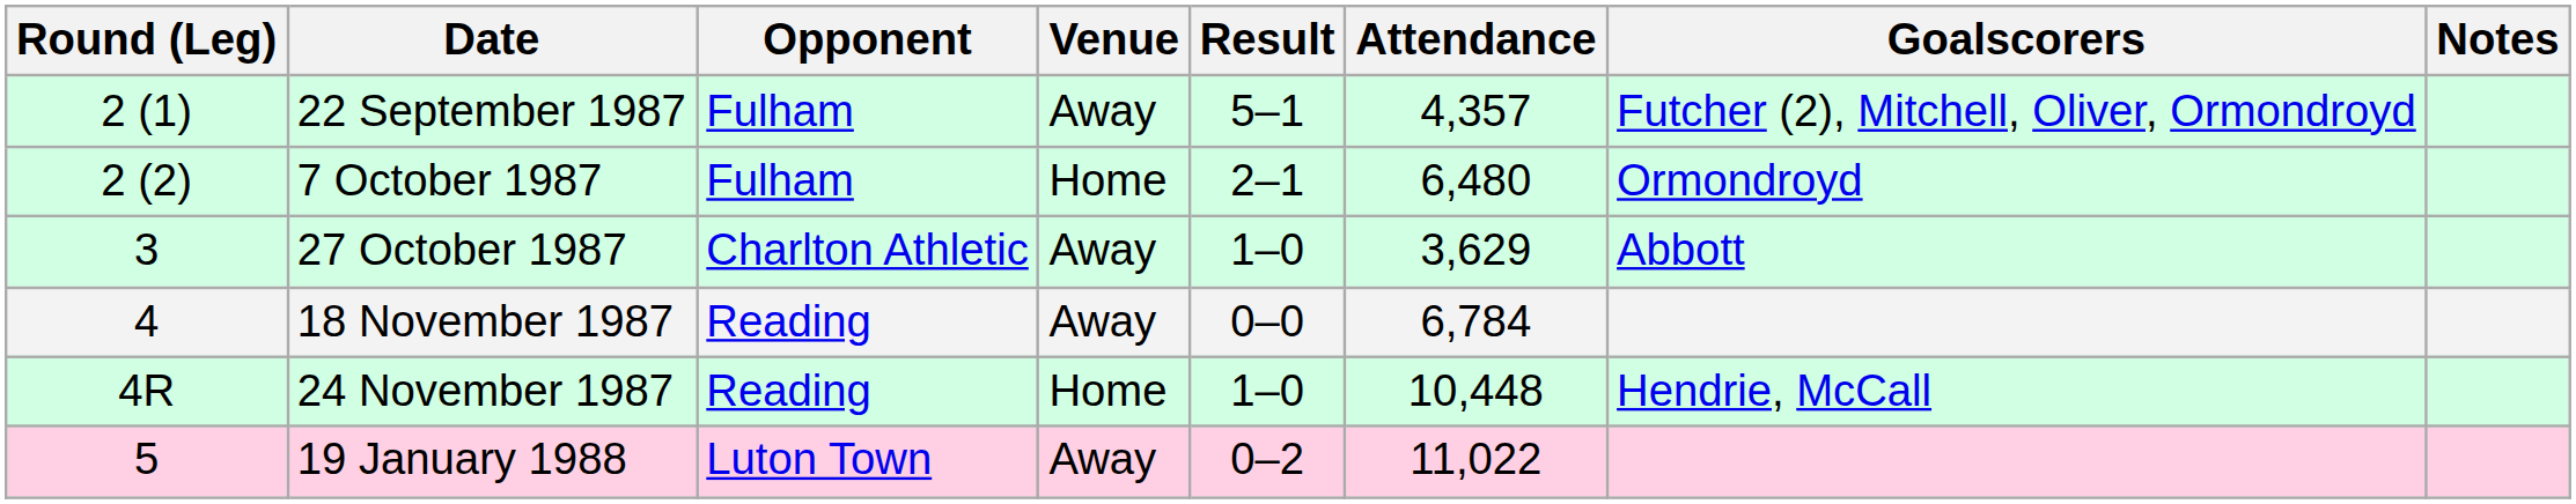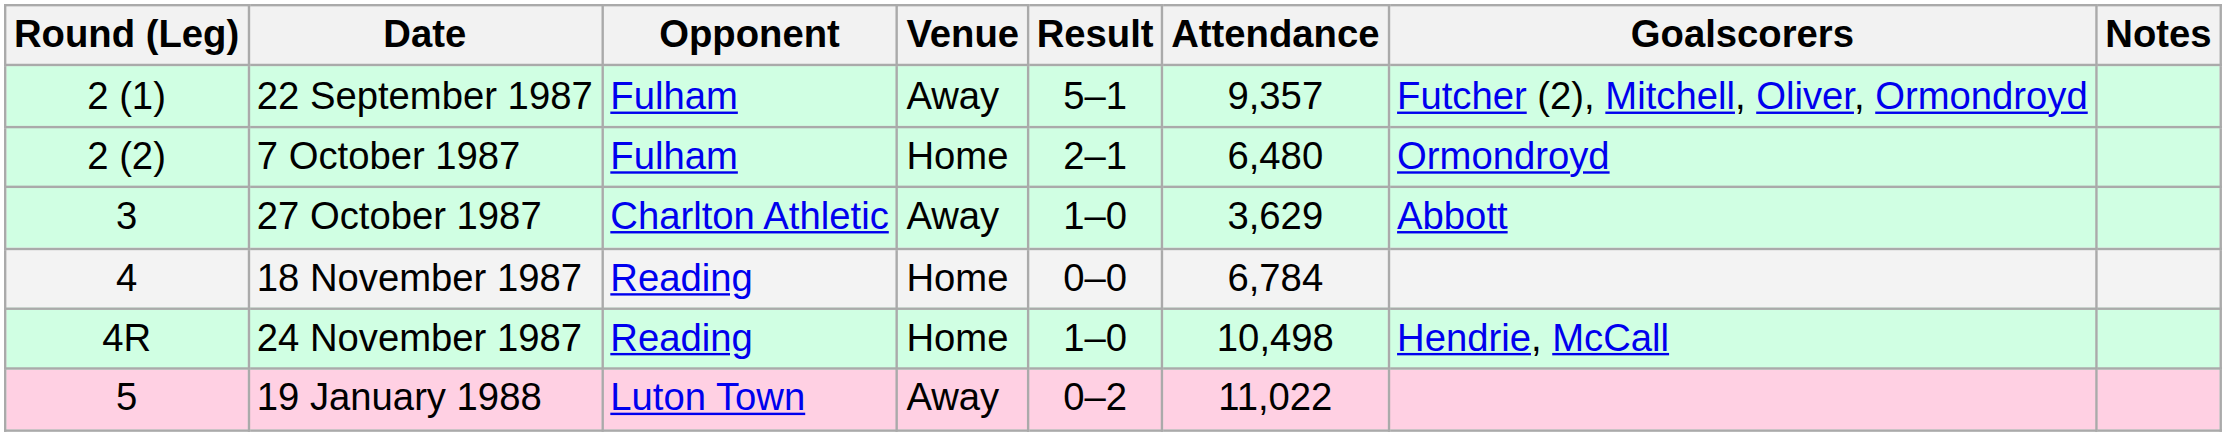22 September 1987 | Attendance: 4,357 -> 9,357
18 November 1987 | Venue: Away -> Home
24 November 1987 | Attendance: 10,448 -> 10,498
